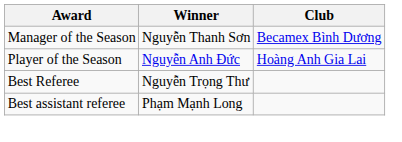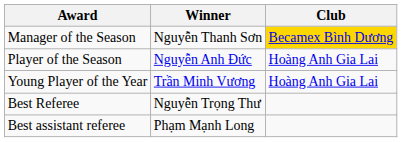Manager of the Season | Club: no background -> gold background
+ row: Young Player of the Year | Trần Minh Vương | Hoàng Anh Gia Lai
